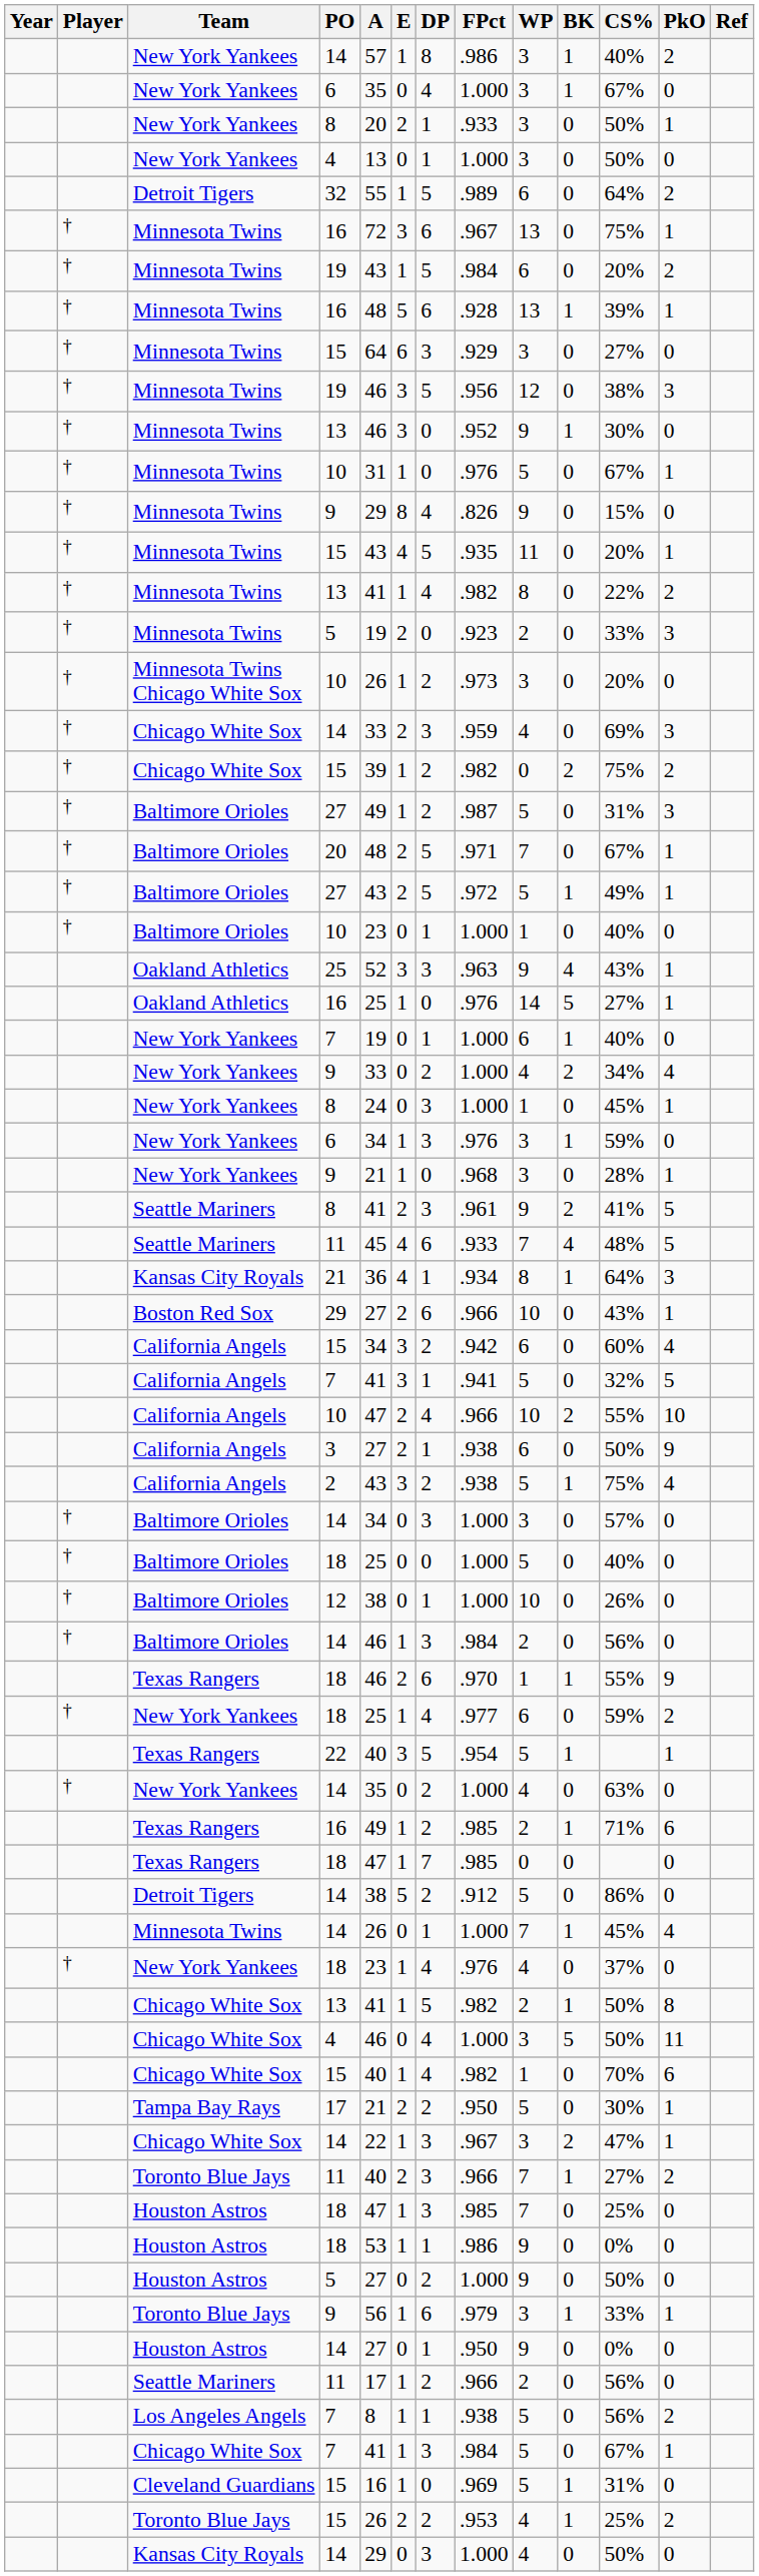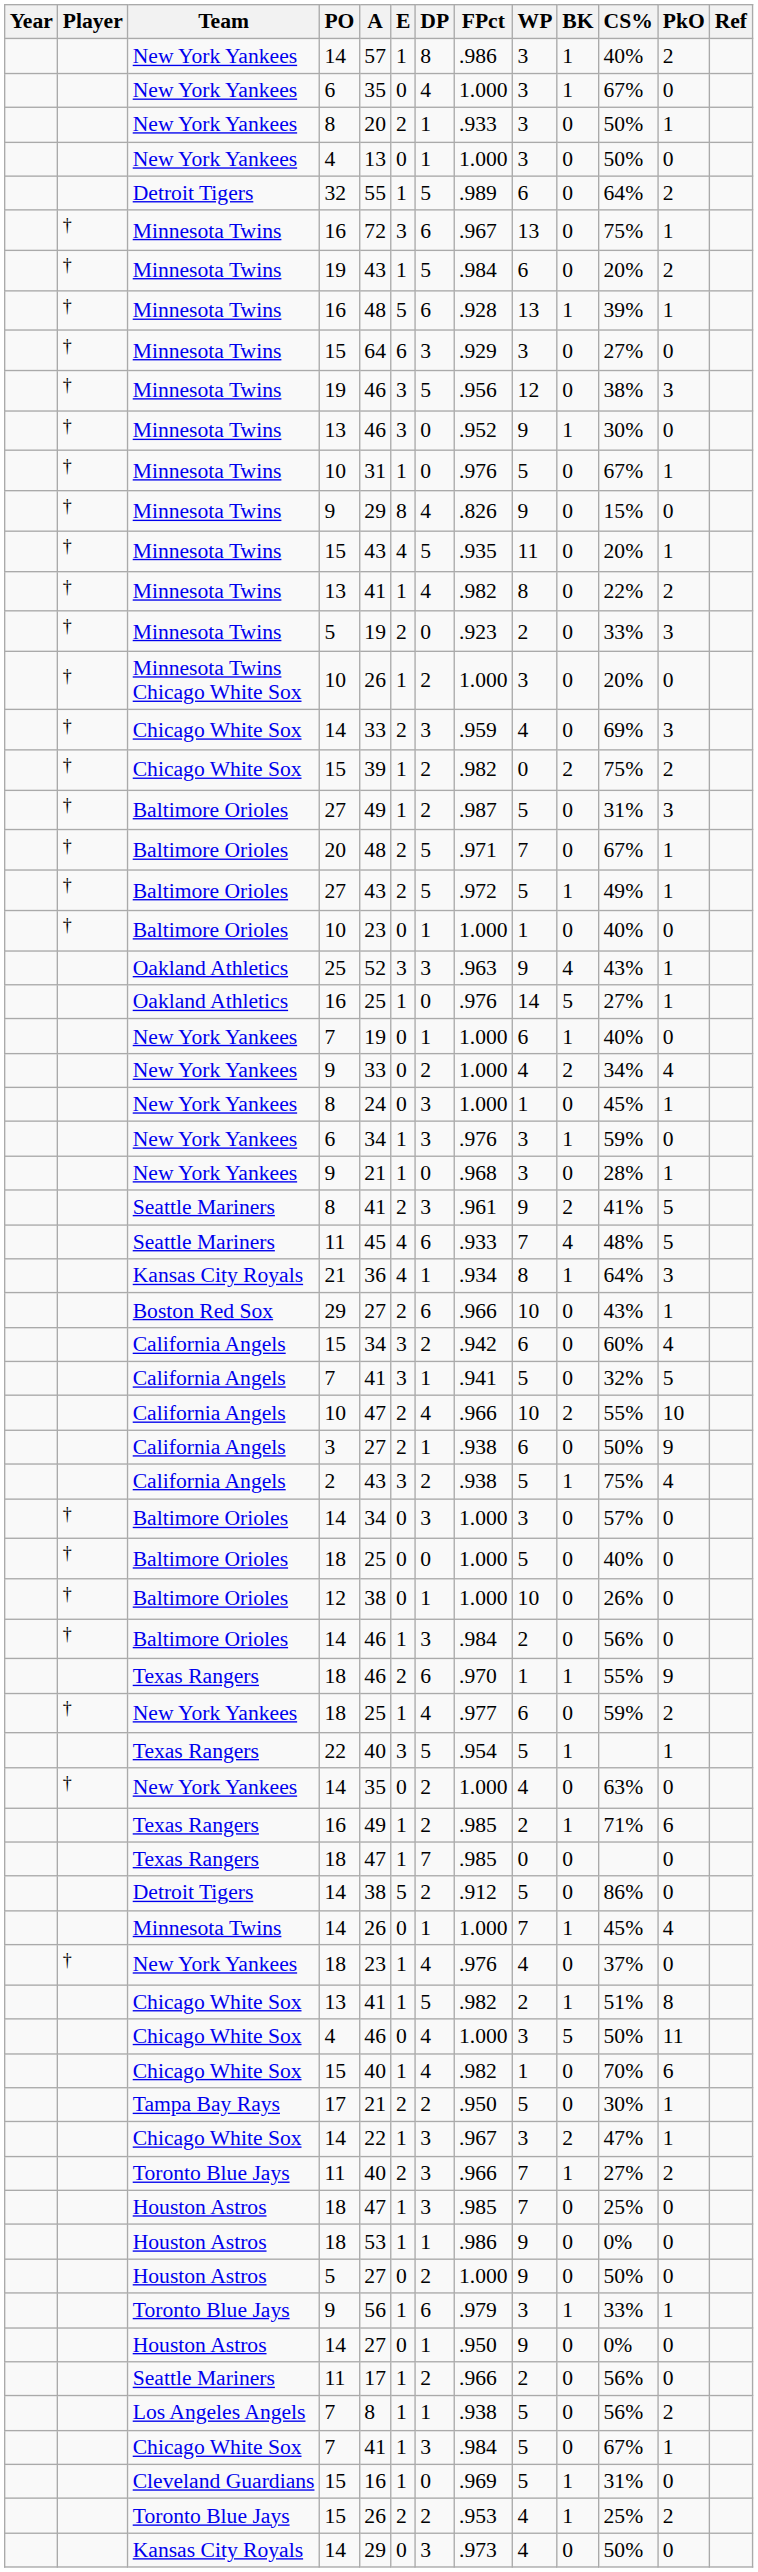Minnesota Twins Chicago White Sox / 10 | FPct: .973 -> 1.000
Chicago White Sox / 13 | CS%: 50% -> 51%
Kansas City Royals / 14 | FPct: 1.000 -> .973
